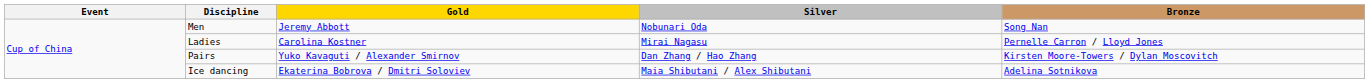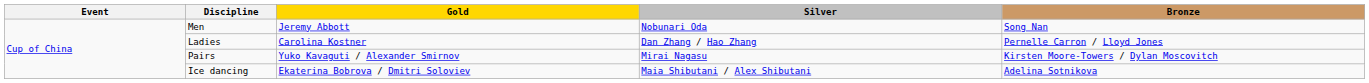Ladies | Silver: Mirai Nagasu -> Dan Zhang / Hao Zhang
Pairs | Silver: Dan Zhang / Hao Zhang -> Mirai Nagasu
